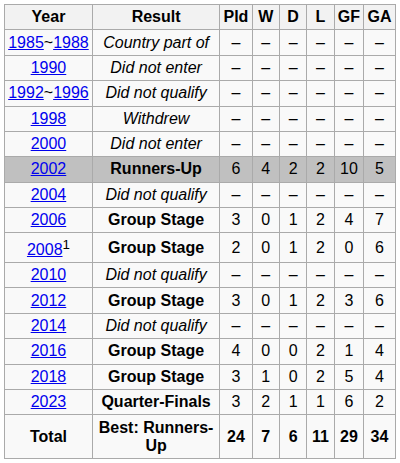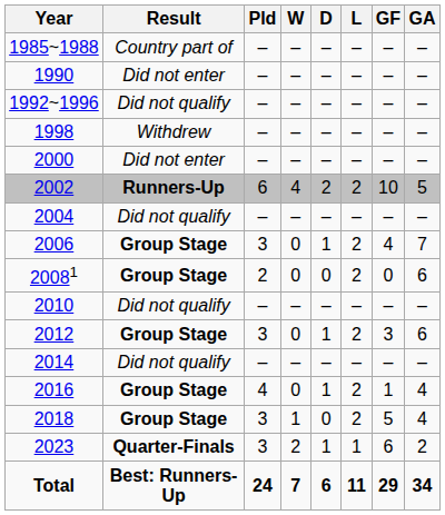20081 | D: 1 -> 0
2016 | D: 0 -> 1
